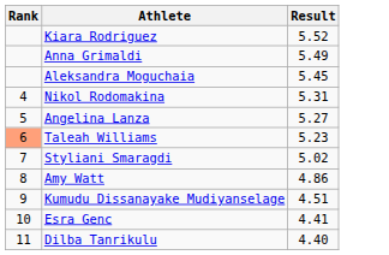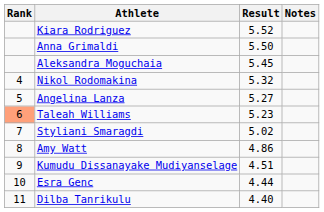+ column: Notes
Anna Grimaldi | Result: 5.49 -> 5.50
Nikol Rodomakina | Result: 5.31 -> 5.32
Esra Genc | Result: 4.41 -> 4.44
